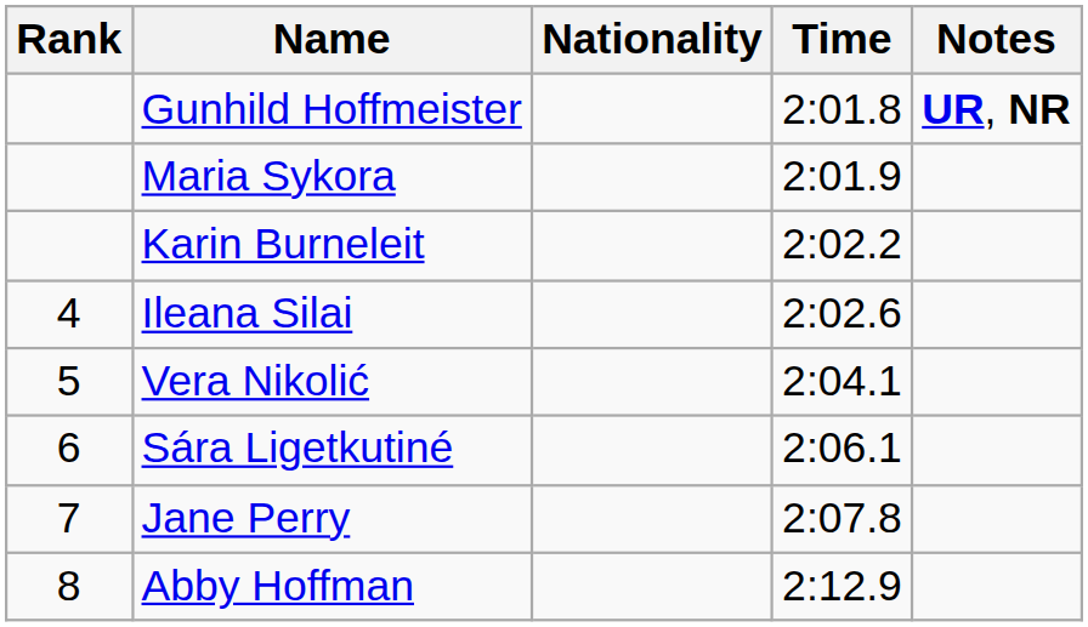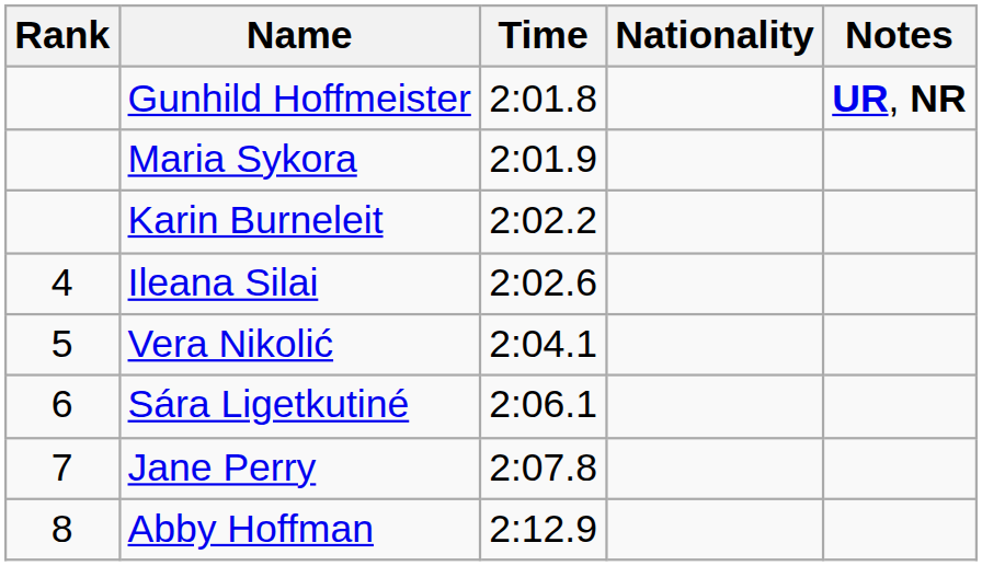columns swapped: Nationality <-> Time
